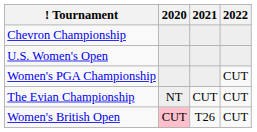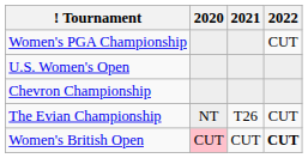rows swapped: Chevron Championship <-> Women's PGA Championship
The Evian Championship | 2021: CUT -> T26
Women's British Open | 2021: T26 -> CUT
Women's British Open | 2022: normal -> bold
